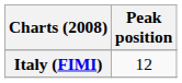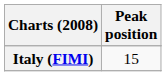Italy (FIMI) | Peak position: 12 -> 15
